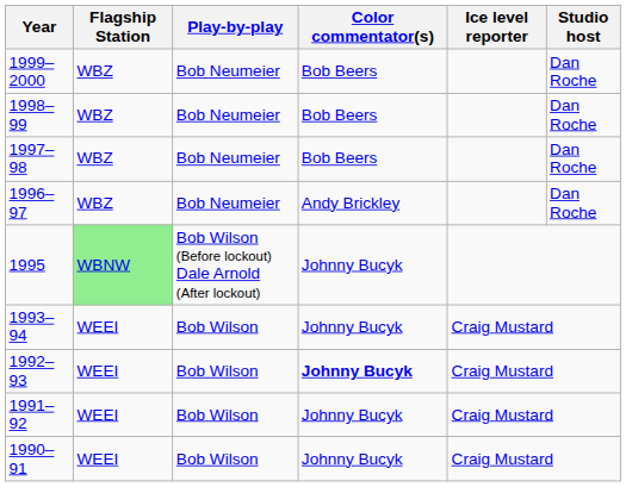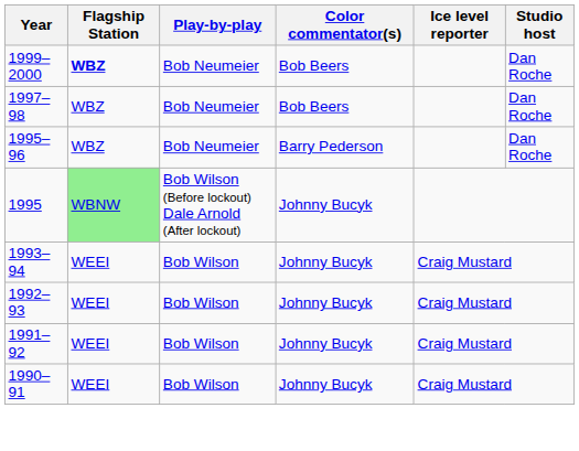1999–2000 | Flagship Station: normal -> bold
- row: 1998–99 | WBZ | Bob Neumeier | Bob Beers | Dan Roche
- row: 1996–97 | WBZ | Bob Neumeier | Andy Brickley | Dan Roche
+ row: 1995–96 | WBZ | Bob Neumeier | Barry Pederson | Dan Roche
1992–93 | Color commentator(s): bold -> normal
